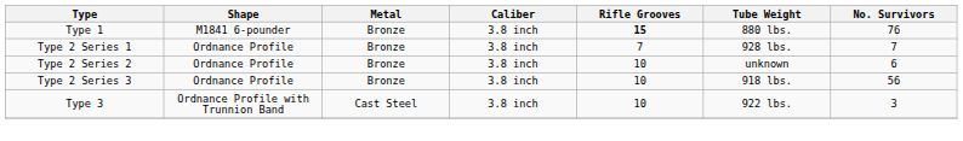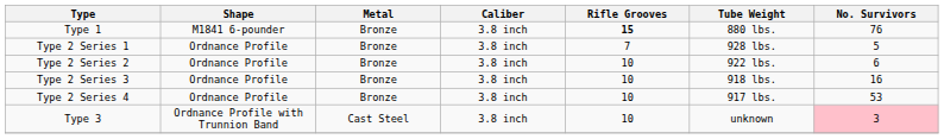Type 2 Series 1 | No. Survivors: 7 -> 5
Type 2 Series 2 | Tube Weight: unknown -> 922 lbs.
Type 2 Series 3 | No. Survivors: 56 -> 16
+ row: Type 2 Series 4 | Ordnance Profile | Bronze | 3.8 inch | 10 | 917 lbs. | 53
Type 3 | Tube Weight: 922 lbs. -> unknown
Type 3 | No. Survivors: no background -> pink background
